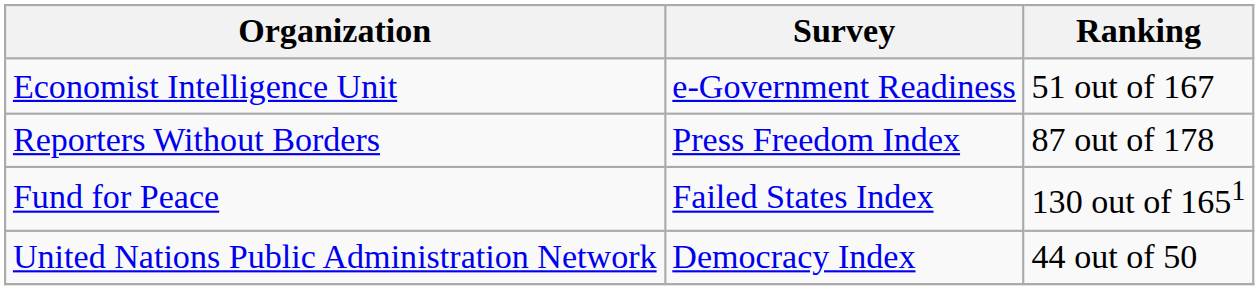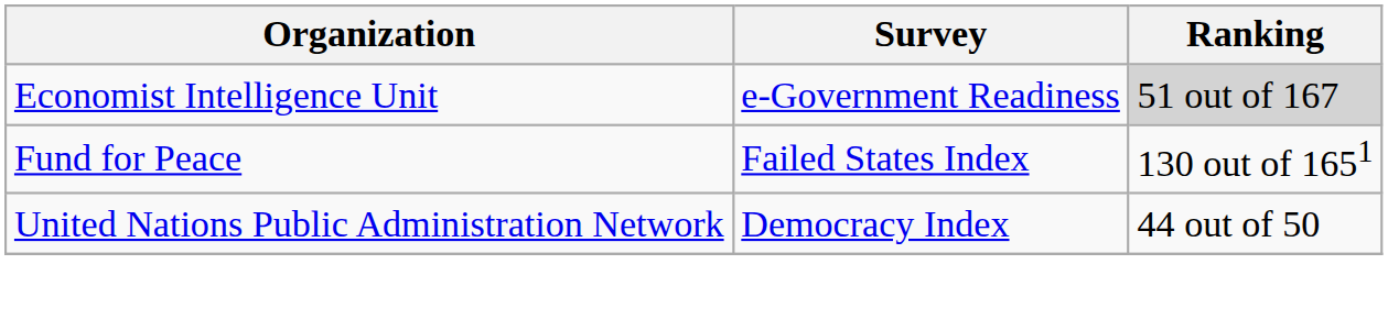Economist Intelligence Unit | Ranking: no background -> lightgrey background
- row: Reporters Without Borders | Press Freedom Index | 87 out of 178
